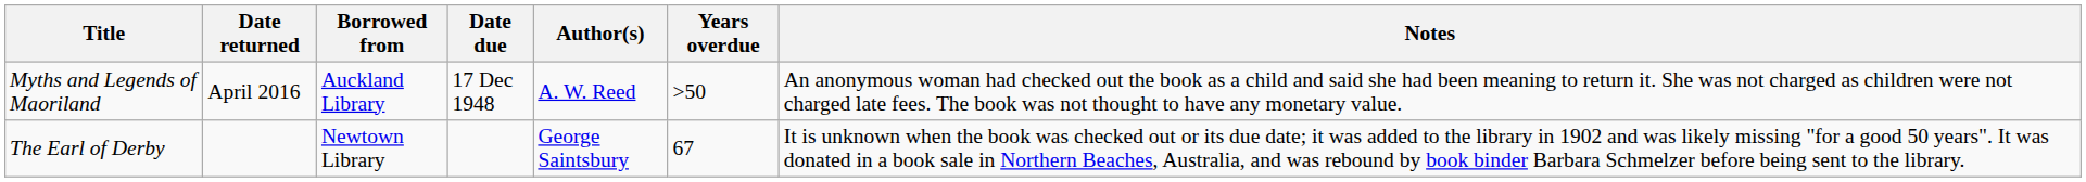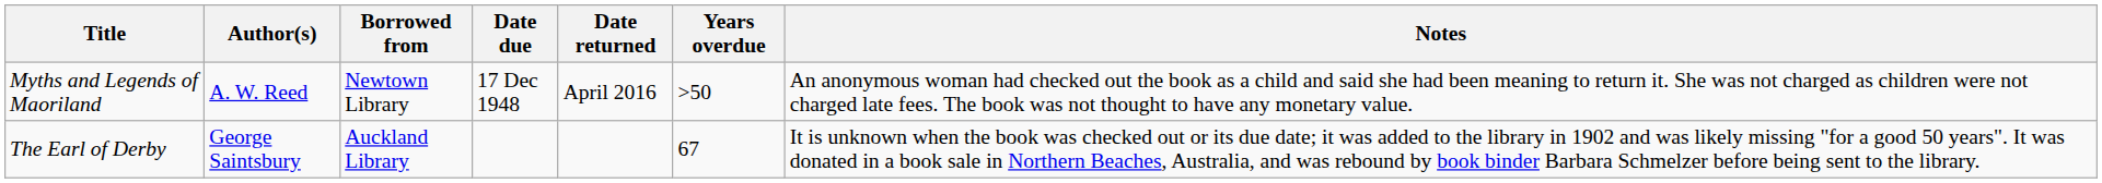columns swapped: Author(s) <-> Date returned
Myths and Legends of Maoriland | Borrowed from: Auckland Library -> Newtown Library
The Earl of Derby | Borrowed from: Newtown Library -> Auckland Library
